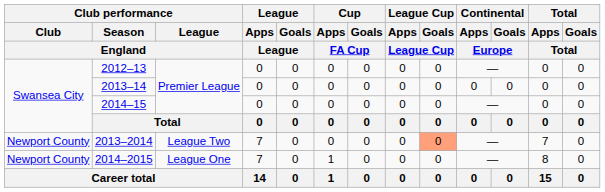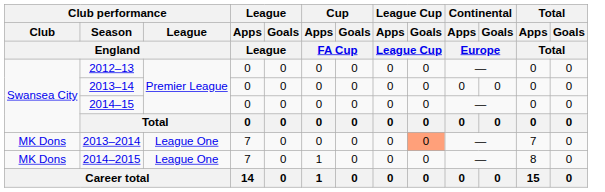2013–2014 | Club performance / Club / England: Newport County -> MK Dons
2013–2014 | Club performance / League / England: League Two -> League One
2014–2015 | Club performance / Club / England: Newport County -> MK Dons
